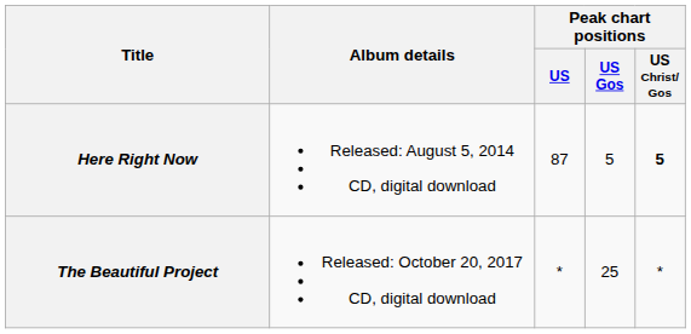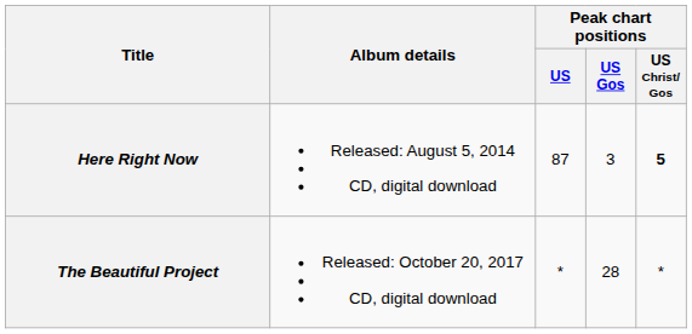Here Right Now | Peak chart positions / US Gos: 5 -> 3
The Beautiful Project | Peak chart positions / US Gos: 25 -> 28
